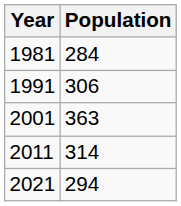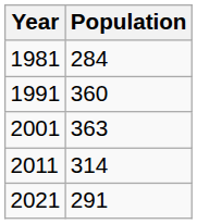1991 | Population: 306 -> 360
2021 | Population: 294 -> 291
